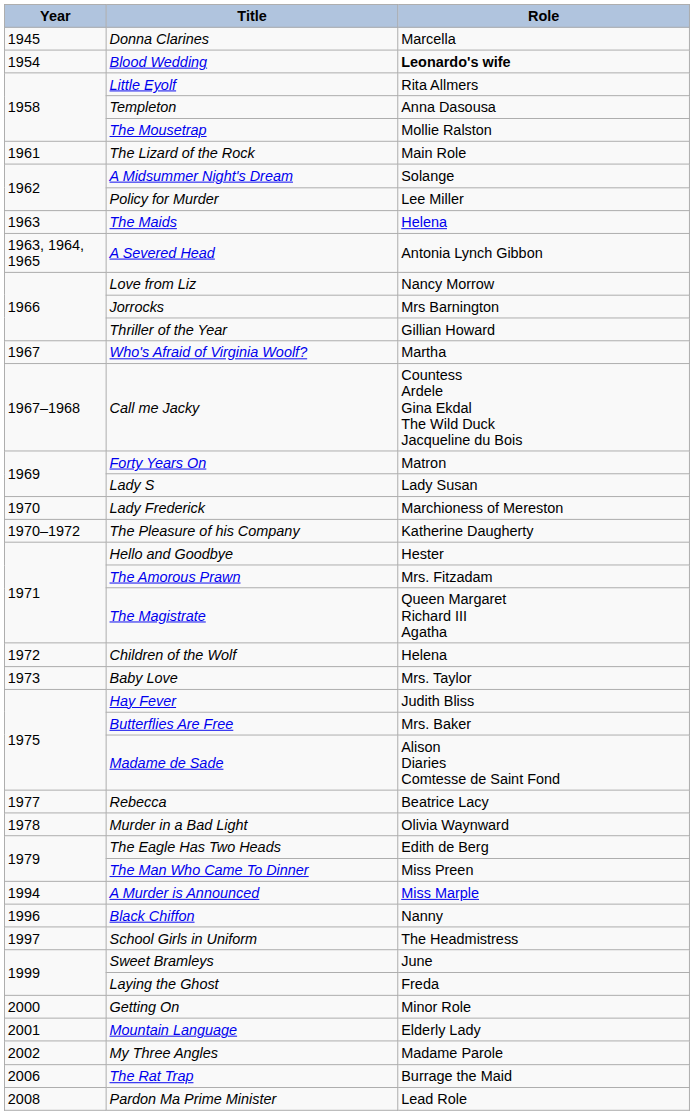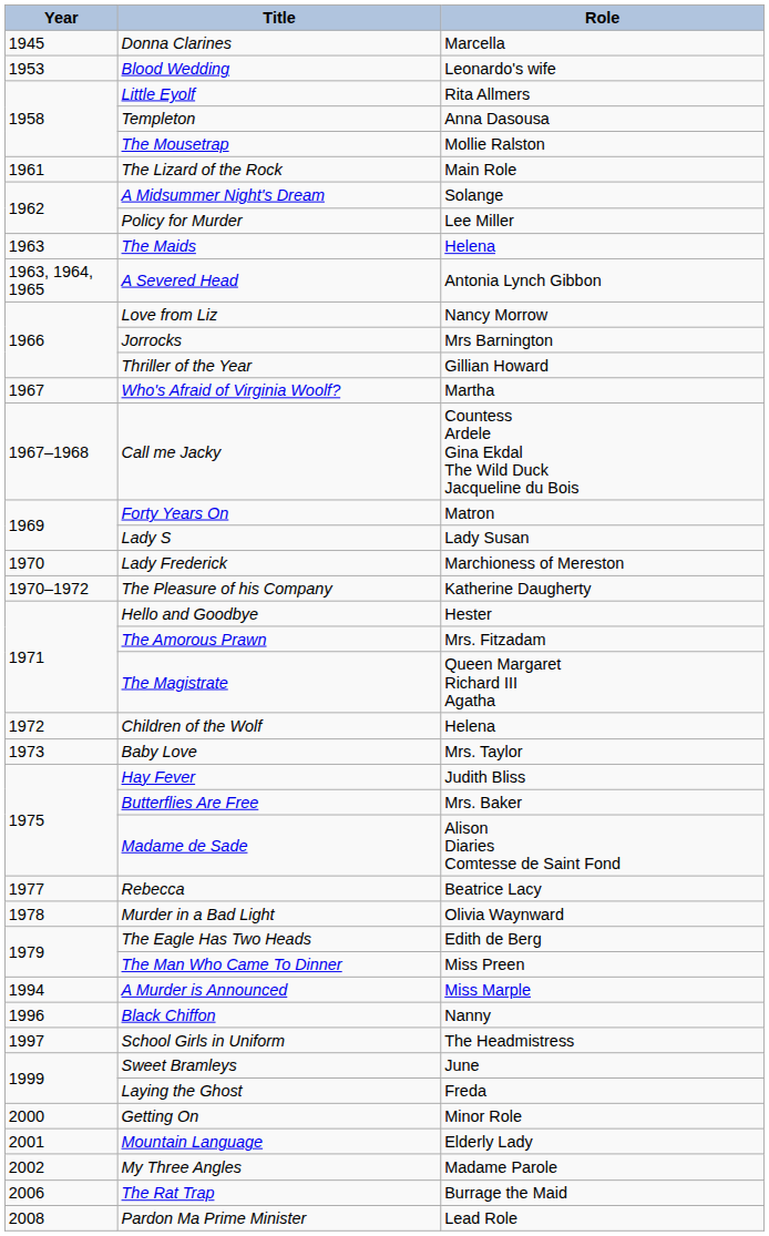Blood Wedding | Year: 1954 -> 1953
Blood Wedding | Role: bold -> normal
